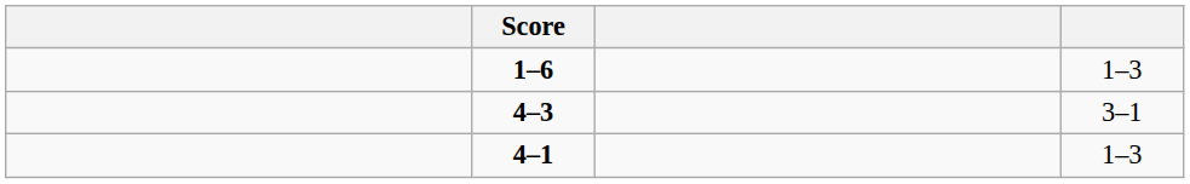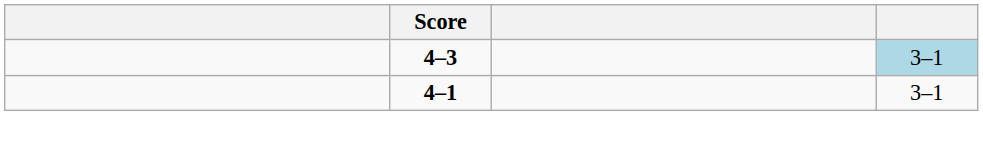- row: 1–6 | 1–3
4–3 | column 4: no background -> lightblue background
4–1 | column 4: 1–3 -> 3–1
